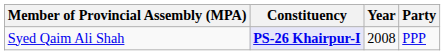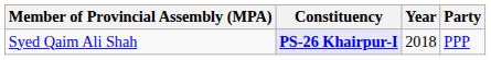Syed Qaim Ali Shah | Year: 2008 -> 2018
